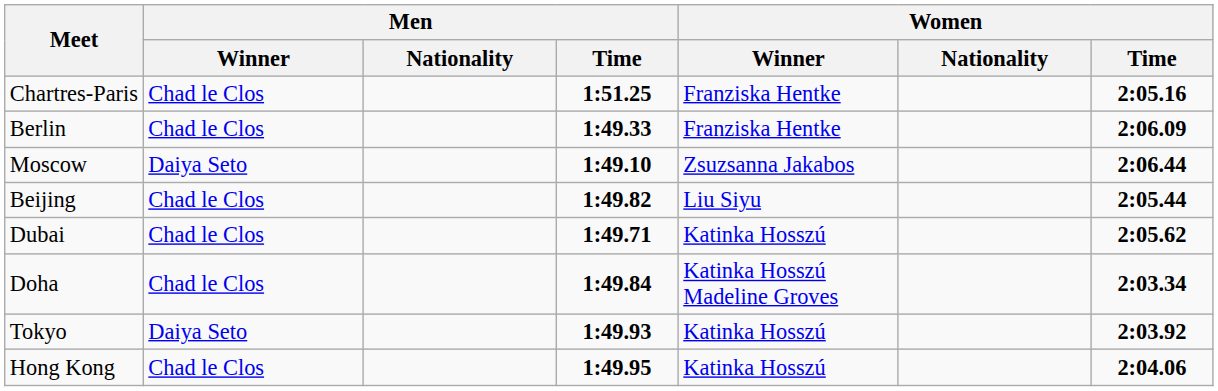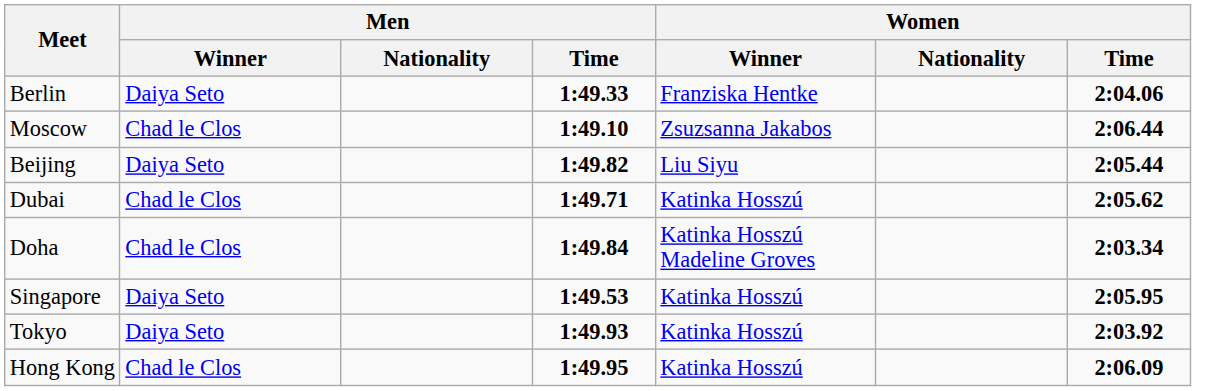- row: Chartres-Paris | Chad le Clos | 1:51.25 | Franziska Hentke | 2:05.16
Berlin | Men / Winner: Chad le Clos -> Daiya Seto
Berlin | Women / Time: 2:06.09 -> 2:04.06
Moscow | Men / Winner: Daiya Seto -> Chad le Clos
Beijing | Men / Winner: Chad le Clos -> Daiya Seto
+ row: Singapore | Daiya Seto | 1:49.53 | Katinka Hosszú | 2:05.95
Hong Kong | Women / Time: 2:04.06 -> 2:06.09
